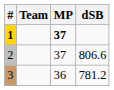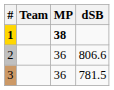1 | MP: 37 -> 38
2 | MP: 37 -> 36
3 | dSB: 781.2 -> 781.5
